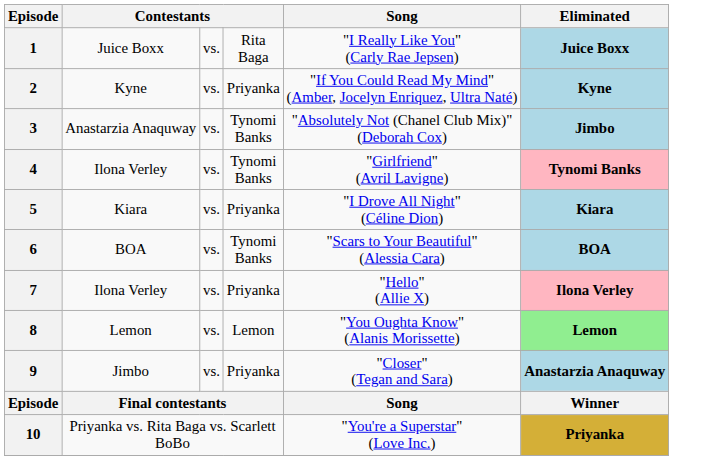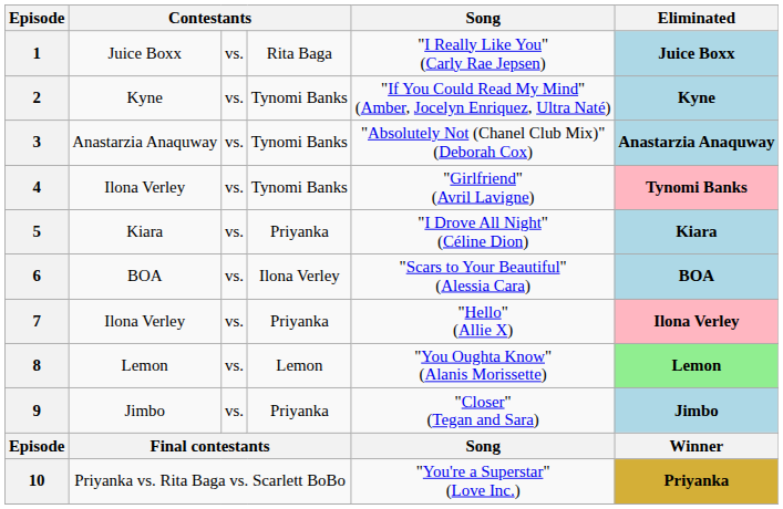2 | column 4: Priyanka -> Tynomi Banks
3 | Eliminated: Jimbo -> Anastarzia Anaquway
6 | column 4: Tynomi Banks -> Ilona Verley
9 | Eliminated: Anastarzia Anaquway -> Jimbo
